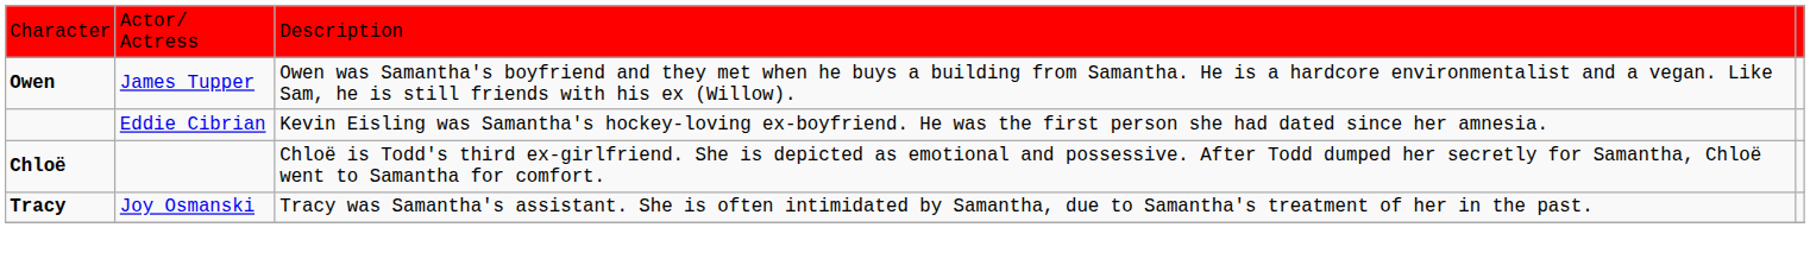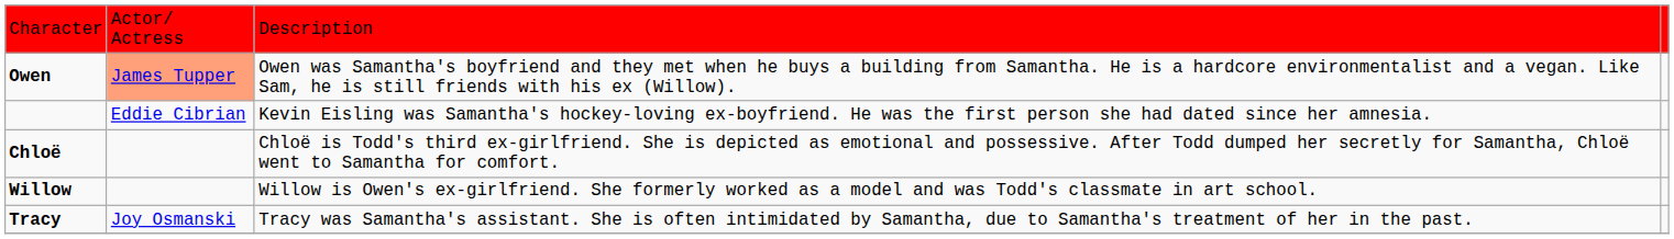Owen | column 2: no background -> lightsalmon background
+ row: Willow | Willow is Owen's ex-girlfriend. She formerly worked as a model and was Todd's classmate in art school.
